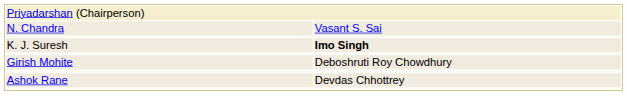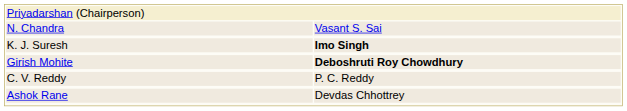Girish Mohite | column 2: normal -> bold
+ row: C. V. Reddy | P. C. Reddy
